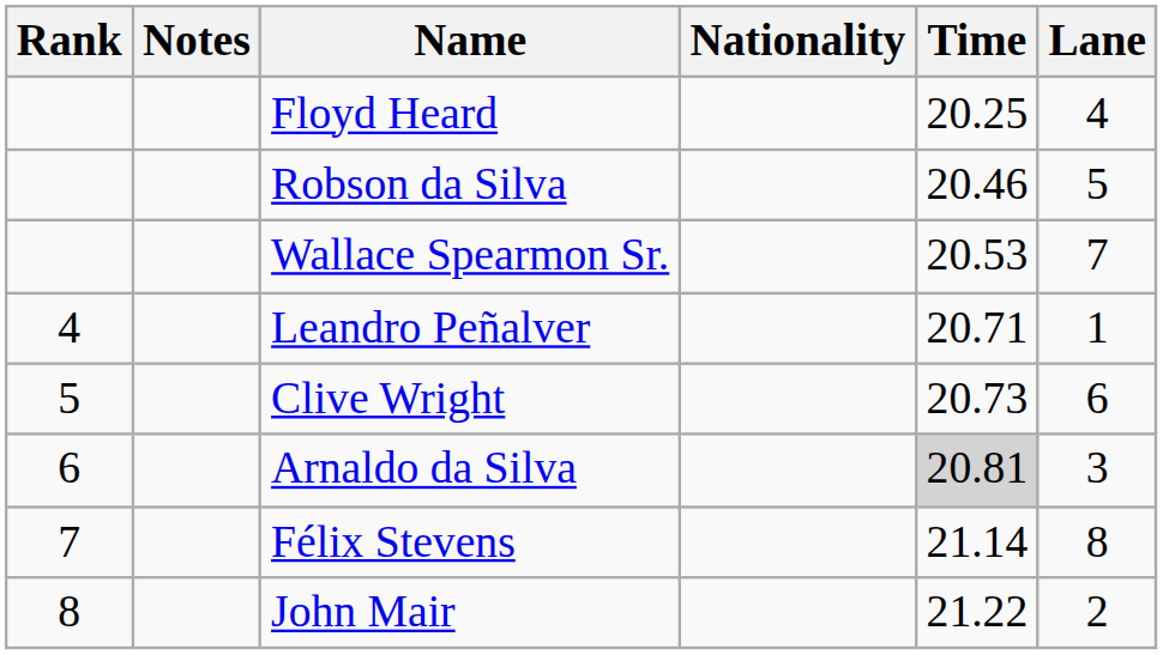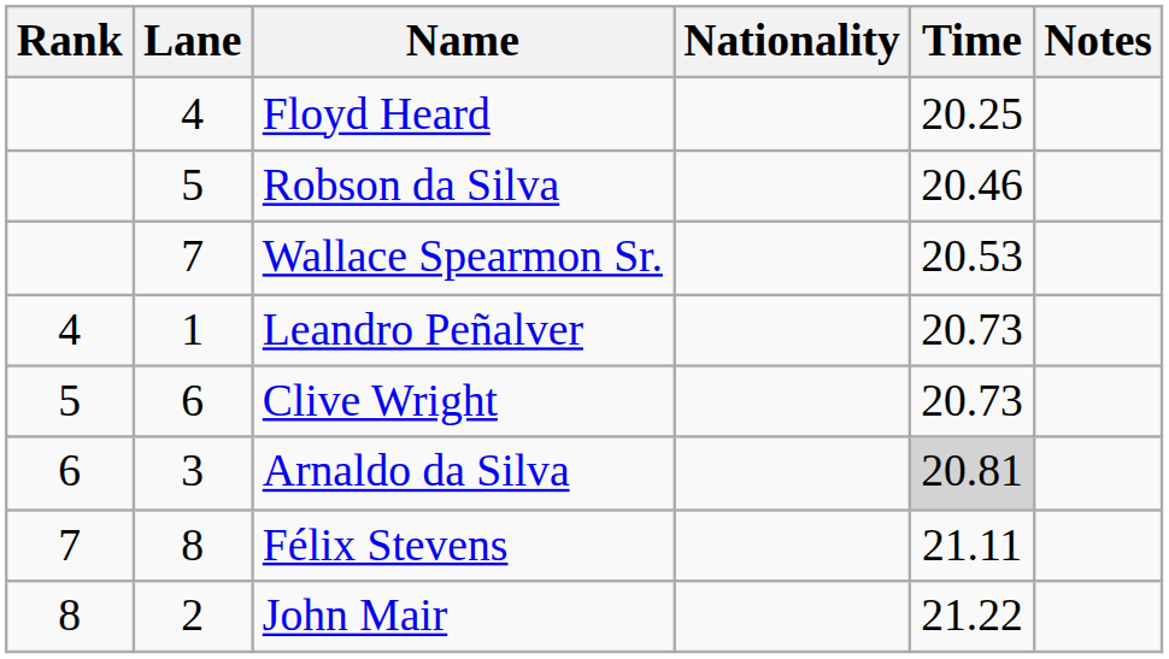columns swapped: Lane <-> Notes
Leandro Peñalver | Time: 20.71 -> 20.73
Félix Stevens | Time: 21.14 -> 21.11
